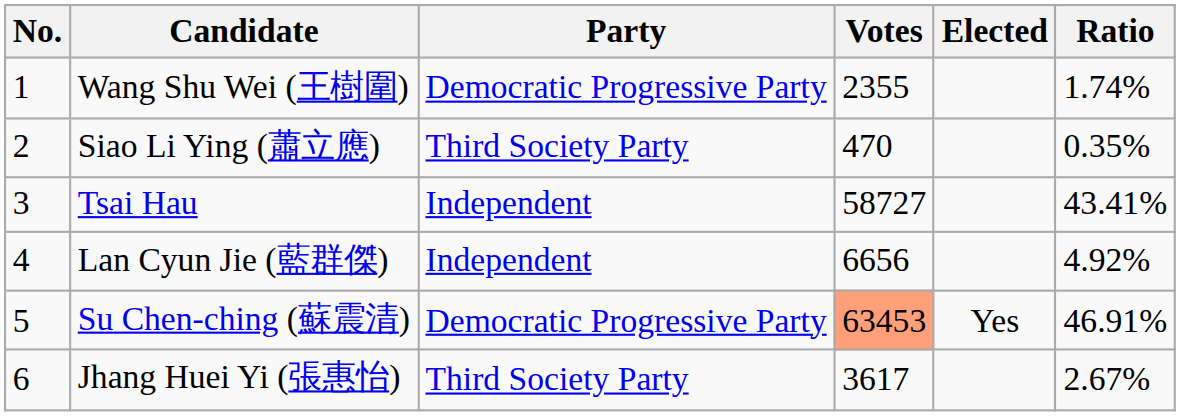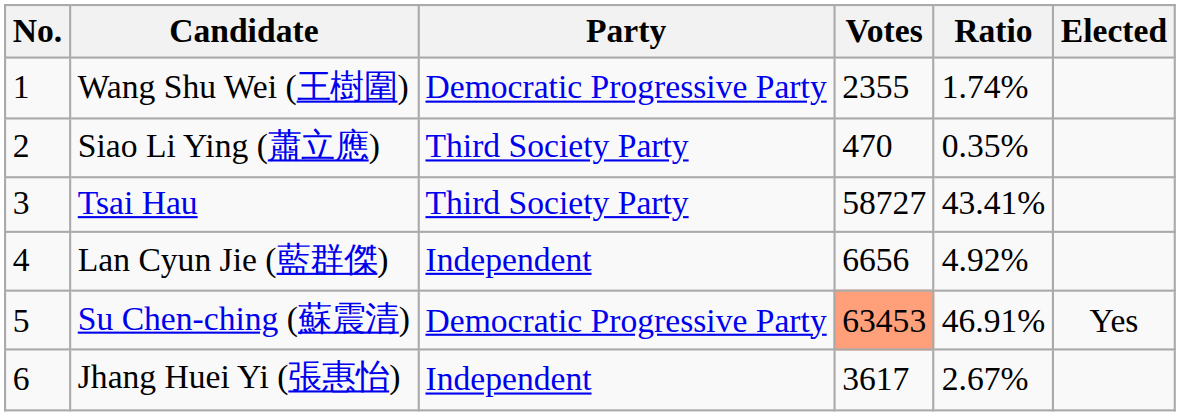columns swapped: Ratio <-> Elected
Tsai Hau | Party: Independent -> Third Society Party
Jhang Huei Yi (張惠怡) | Party: Third Society Party -> Independent
